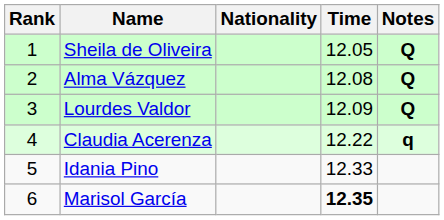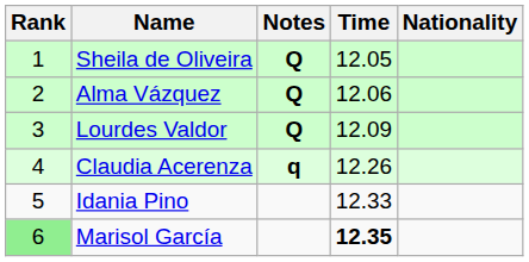columns swapped: Nationality <-> Notes
Alma Vázquez | Time: 12.08 -> 12.06
Claudia Acerenza | Time: 12.22 -> 12.26
Marisol García | Rank: no background -> lightgreen background
